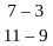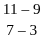rows swapped: 11 – 9 <-> 7 – 3
